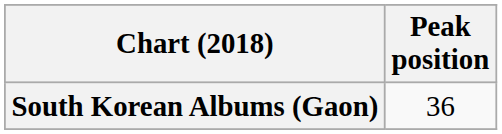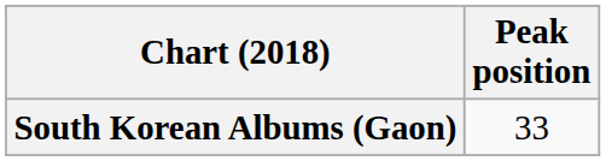South Korean Albums (Gaon) | Peak position: 36 -> 33
